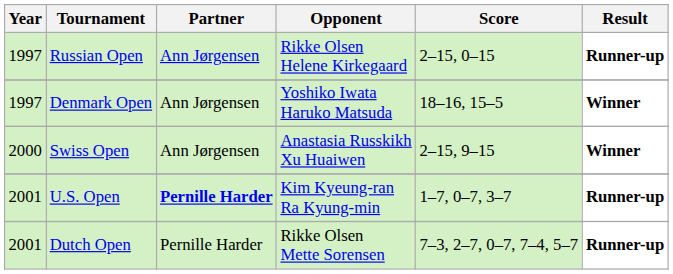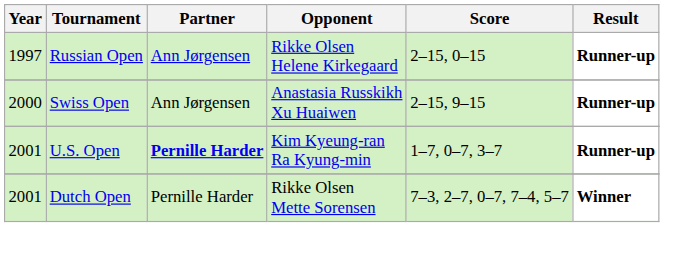- row: 1997 | Denmark Open | Ann Jørgensen | Yoshiko Iwata Haruko Matsuda | 18–16, 15–5 | Winner
Swiss Open | Result: Winner -> Runner-up
Dutch Open | Result: Runner-up -> Winner
